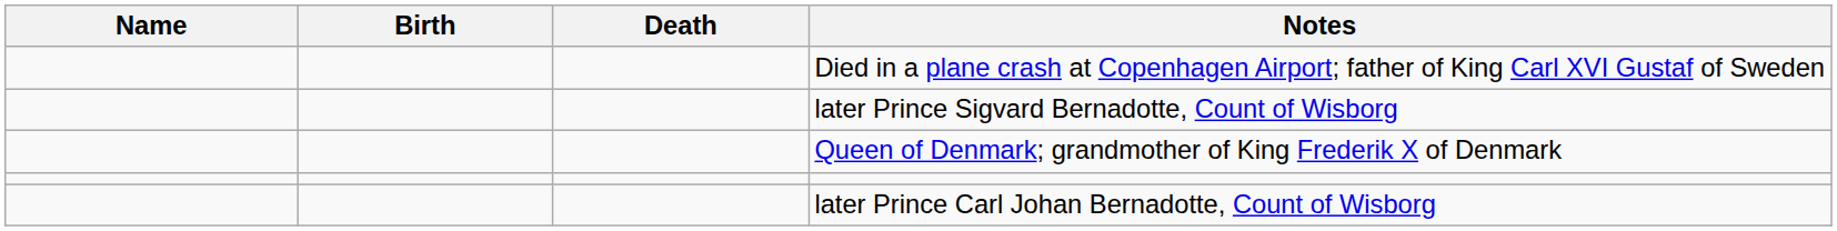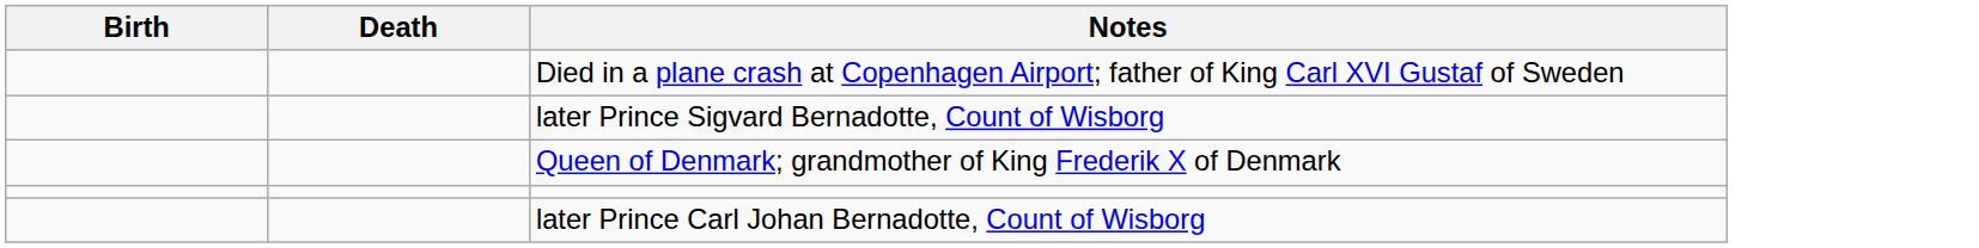- column: Name
